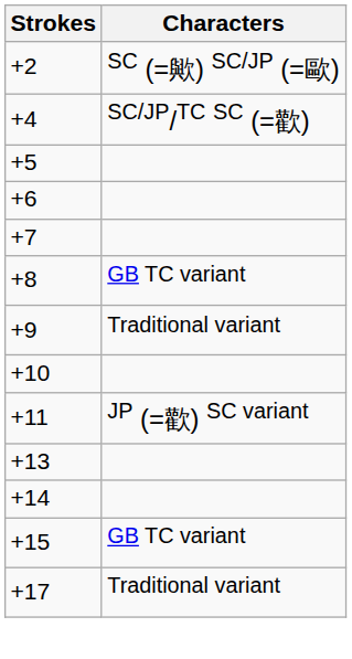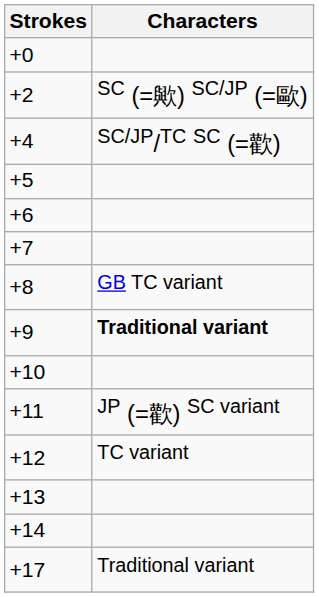+ row: +0
+9 | Characters: normal -> bold
+ row: +12 | TC variant
- row: +15 | GB TC variant
